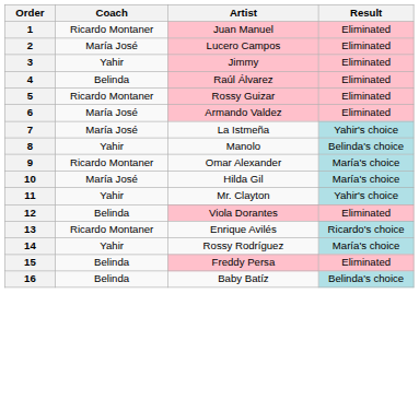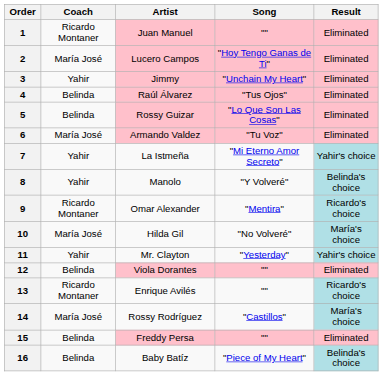+ column: Song | "" | "Hoy Tengo Ganas de Ti" | "Unchain My Heart" | "Tus Ojos" | "Lo Que Son Las Cosas" | "Tu Voz" | "Mi Eterno Amor Secreto" | "Y Volveré" | "Mentira" | "No Volveré" | "Yesterday" | "" | "" | "Castillos" | "" | "Piece of My Heart"
5 | Coach: Ricardo Montaner -> Belinda
7 | Coach: María José -> Yahir
9 | Result: María's choice -> Ricardo's choice
14 | Coach: Yahir -> María José
